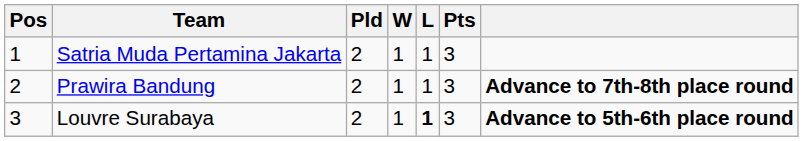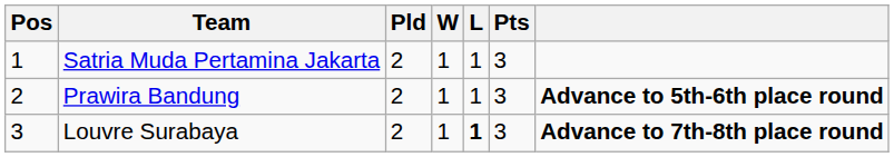Prawira Bandung | column 7: Advance to 7th-8th place round -> Advance to 5th-6th place round
Louvre Surabaya | column 7: Advance to 5th-6th place round -> Advance to 7th-8th place round
